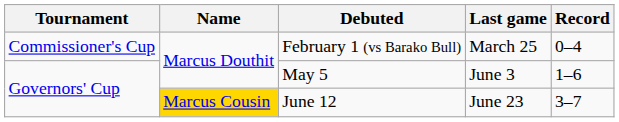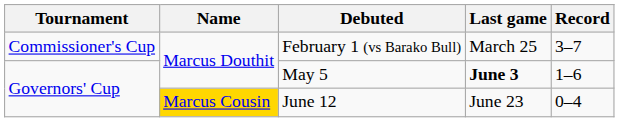February 1 (vs Barako Bull) | Record: 0–4 -> 3–7
May 5 | Last game: normal -> bold
June 12 | Record: 3–7 -> 0–4
